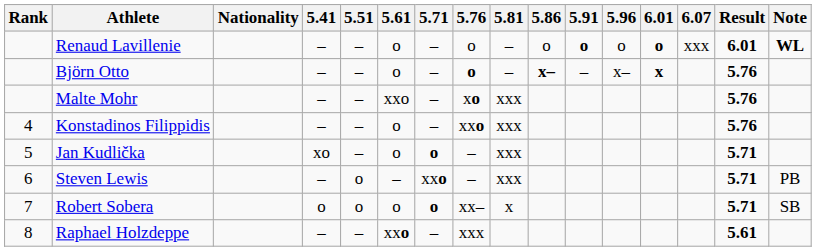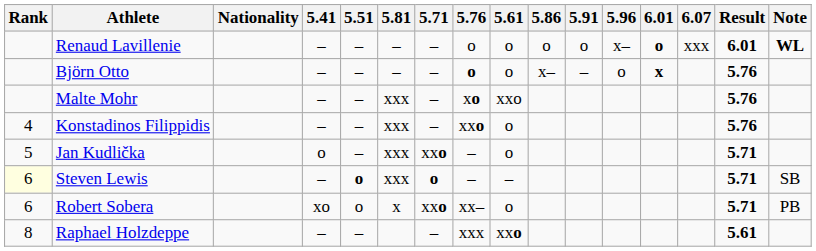columns swapped: 5.61 <-> 5.81
Renaud Lavillenie | 5.91: bold -> normal
Renaud Lavillenie | 5.96: o -> x–
Björn Otto | 5.86: bold -> normal
Björn Otto | 5.96: x– -> o
Jan Kudlička | 5.41: xo -> o
Jan Kudlička | 5.71: o -> xxo
Steven Lewis | Rank: no background -> lightyellow background
Steven Lewis | 5.51: normal -> bold
Steven Lewis | 5.71: xxo -> o
Steven Lewis | Note: PB -> SB
Robert Sobera | Rank: 7 -> 6
Robert Sobera | 5.41: o -> xo
Robert Sobera | 5.71: o -> xxo
Robert Sobera | Note: SB -> PB
